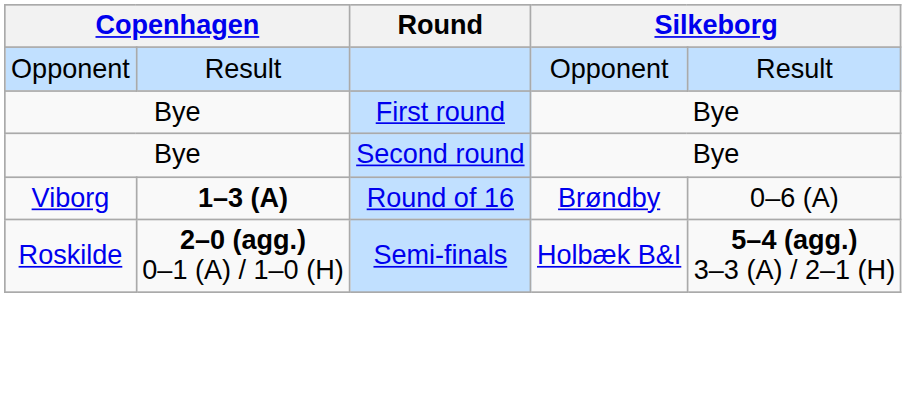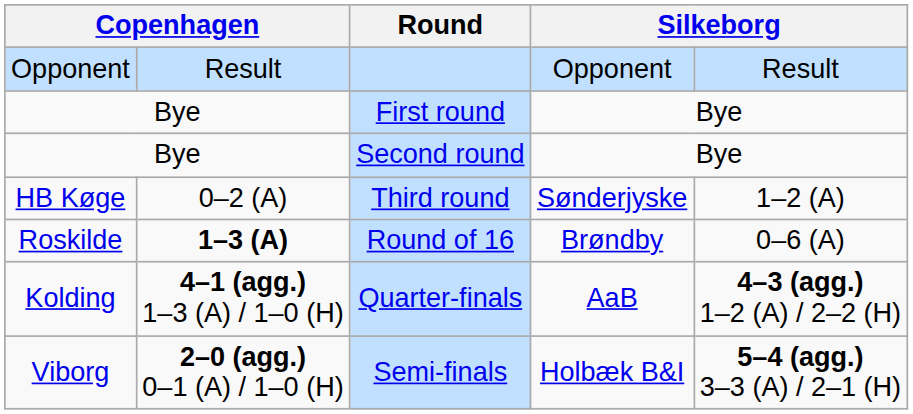+ row: HB Køge | 0–2 (A) | Third round | Sønderjyske | 1–2 (A)
Round of 16 | column 1: Viborg -> Roskilde
+ row: Kolding | 4–1 (agg.) 1–3 (A) / 1–0 (H) | Quarter-finals | AaB | 4–3 (agg.) 1–2 (A) / 2–2 (H)
Semi-finals | column 1: Roskilde -> Viborg
